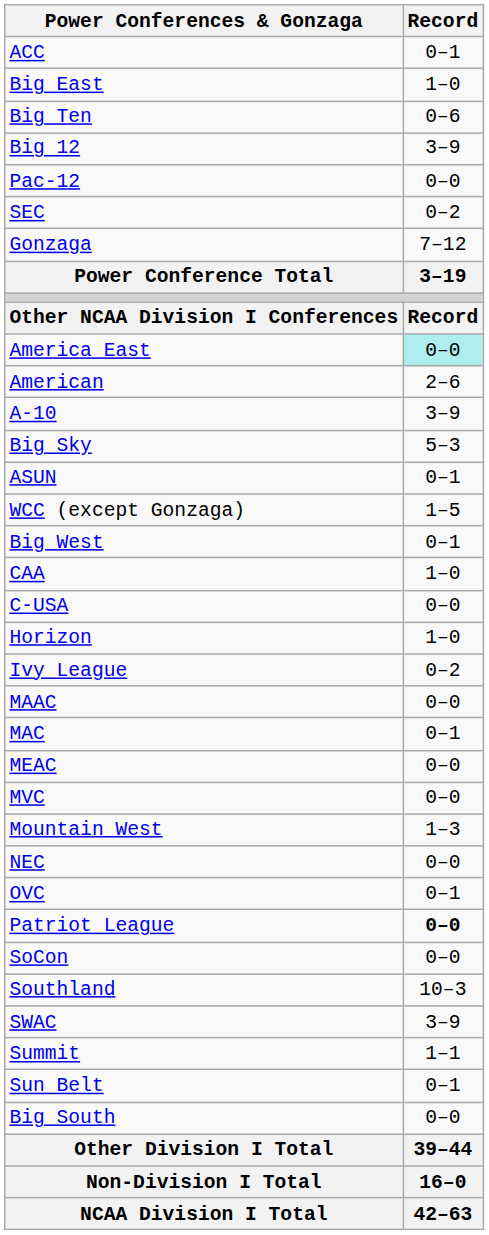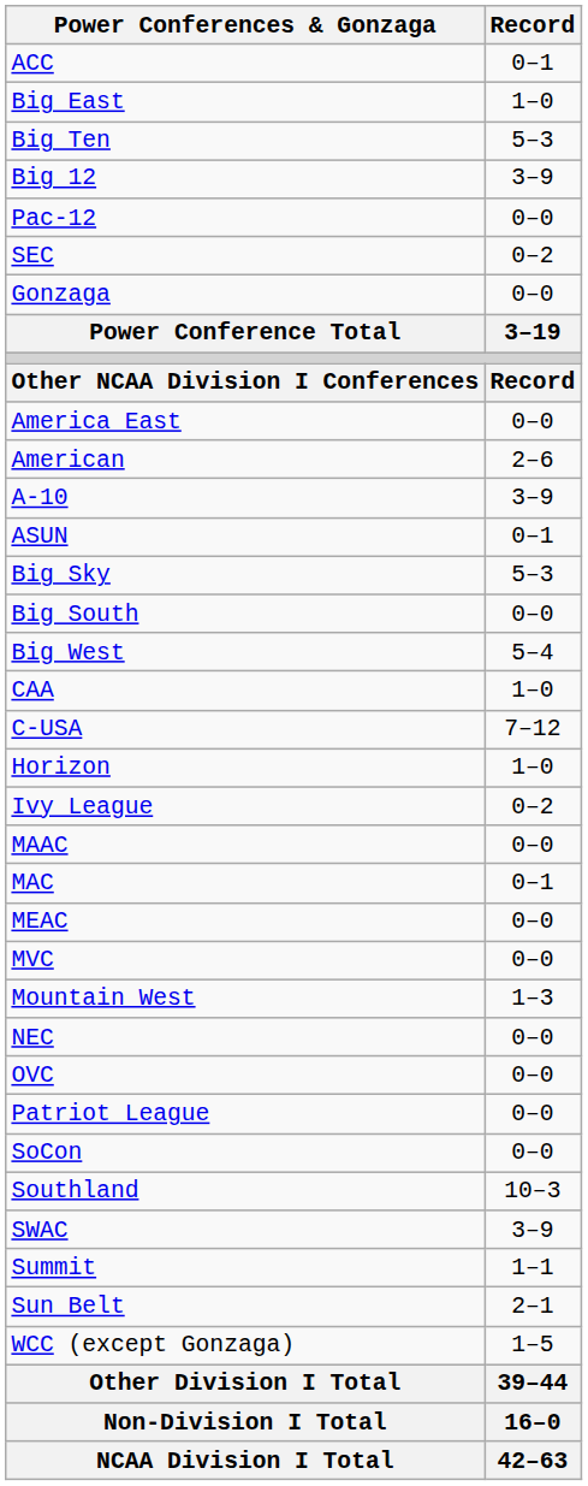Big Ten | Record: 0–6 -> 5–3
Gonzaga | Record: 7–12 -> 0–0
America East | Record: paleturquoise background -> no background
rows swapped: ASUN <-> Big Sky
rows swapped: Big South <-> WCC (except Gonzaga)
Big West | Record: 0–1 -> 5–4
C-USA | Record: 0–0 -> 7–12
OVC | Record: 0–1 -> 0–0
Patriot League | Record: bold -> normal
Sun Belt | Record: 0–1 -> 2–1
